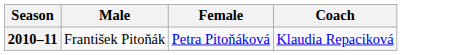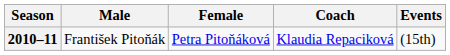+ column: Events | (15th)
